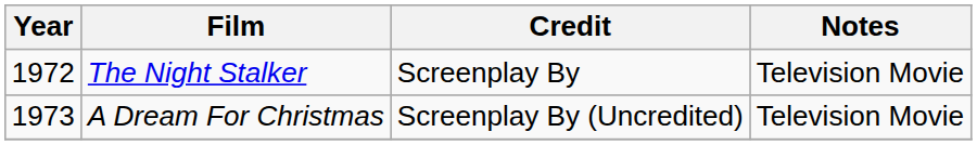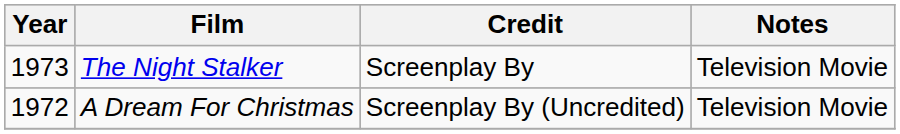The Night Stalker | Year: 1972 -> 1973
A Dream For Christmas | Year: 1973 -> 1972
